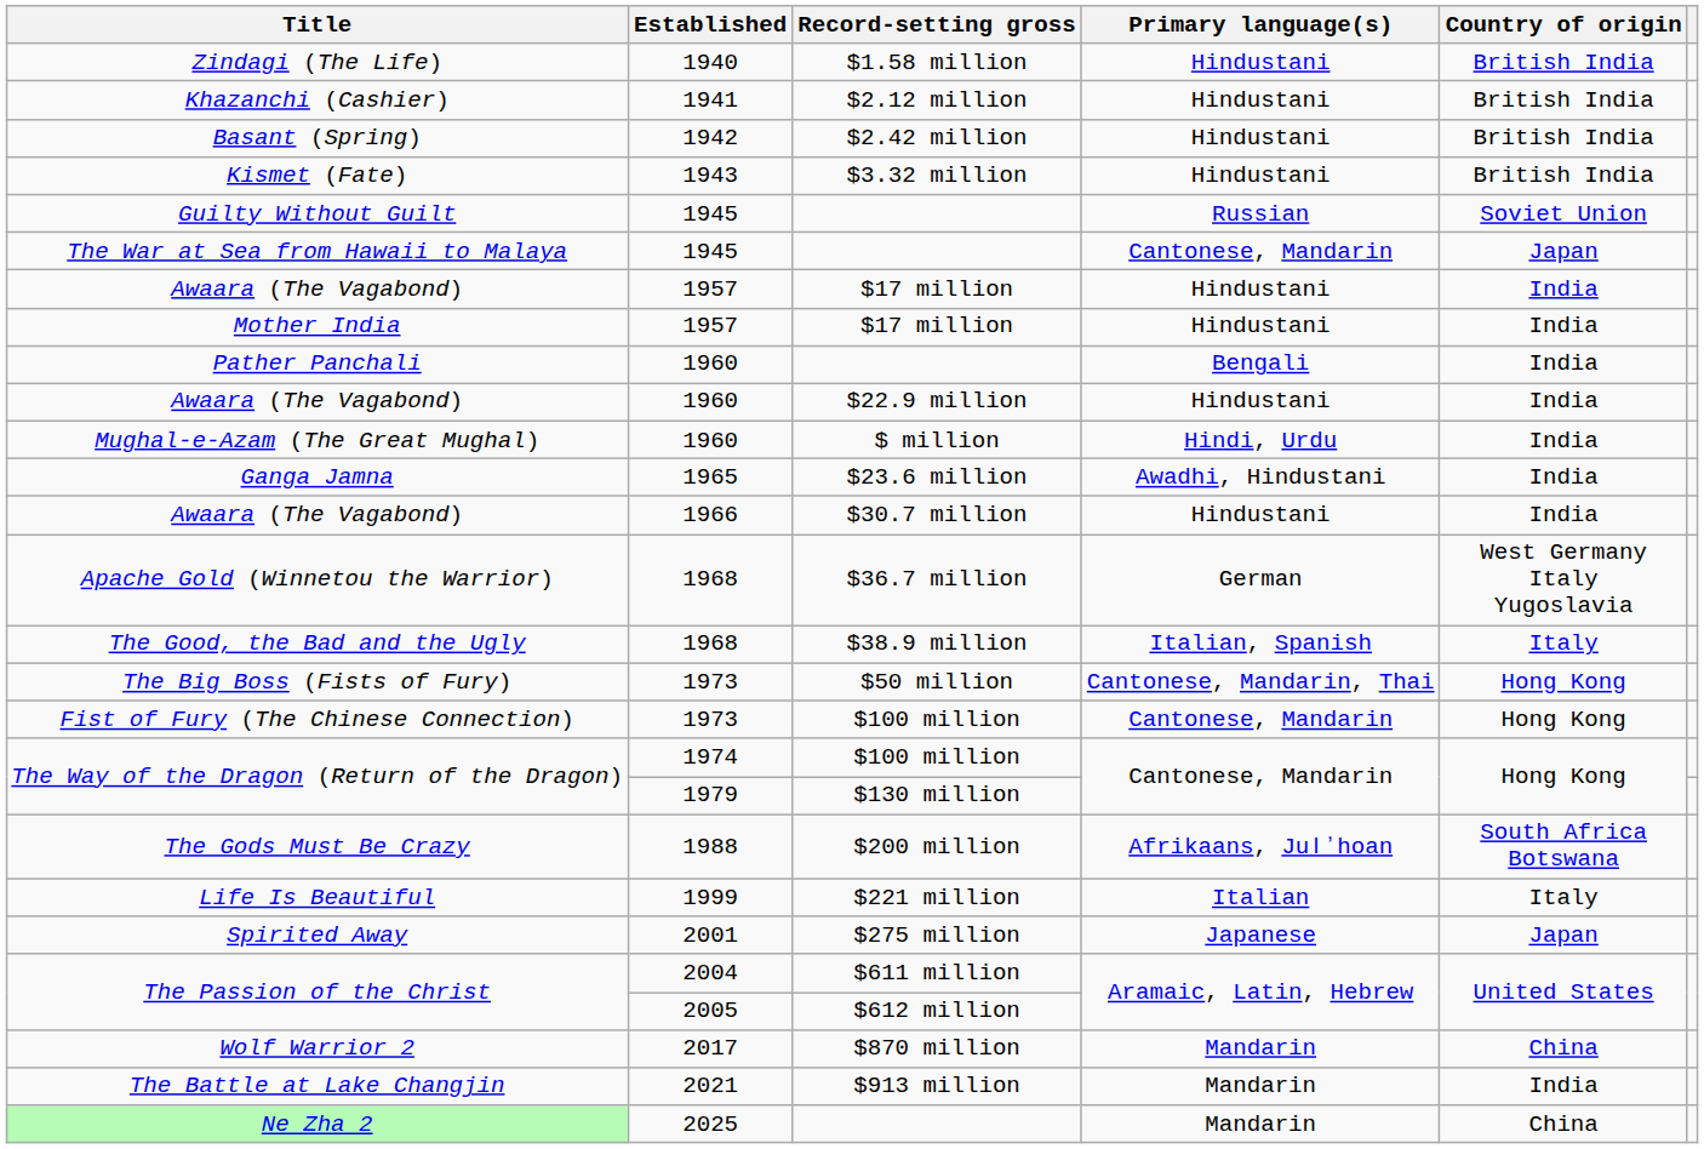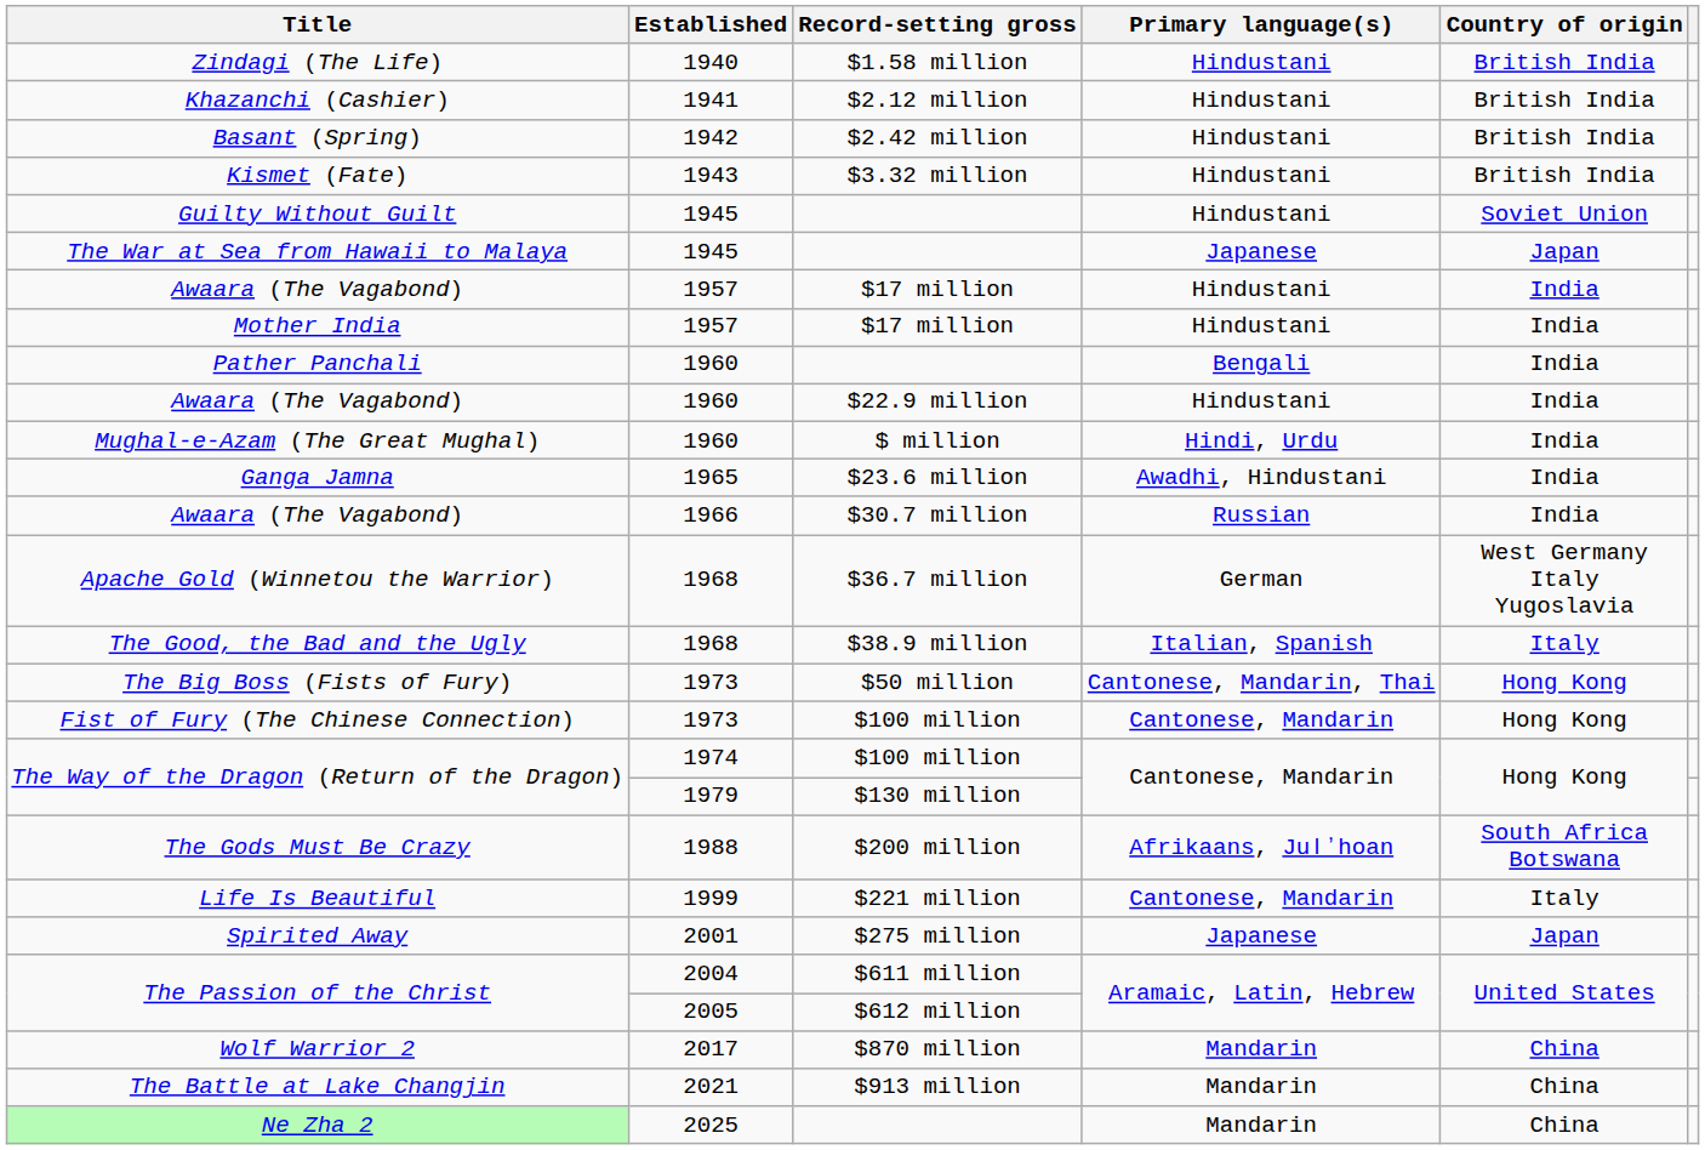Guilty Without Guilt | Primary language(s): Russian -> Hindustani
The War at Sea from Hawaii to Malaya | Primary language(s): Cantonese, Mandarin -> Japanese
Awaara (The Vagabond) / $30.7 million | Primary language(s): Hindustani -> Russian
Life Is Beautiful | Primary language(s): Italian -> Cantonese, Mandarin
The Battle at Lake Changjin | Country of origin: India -> China
